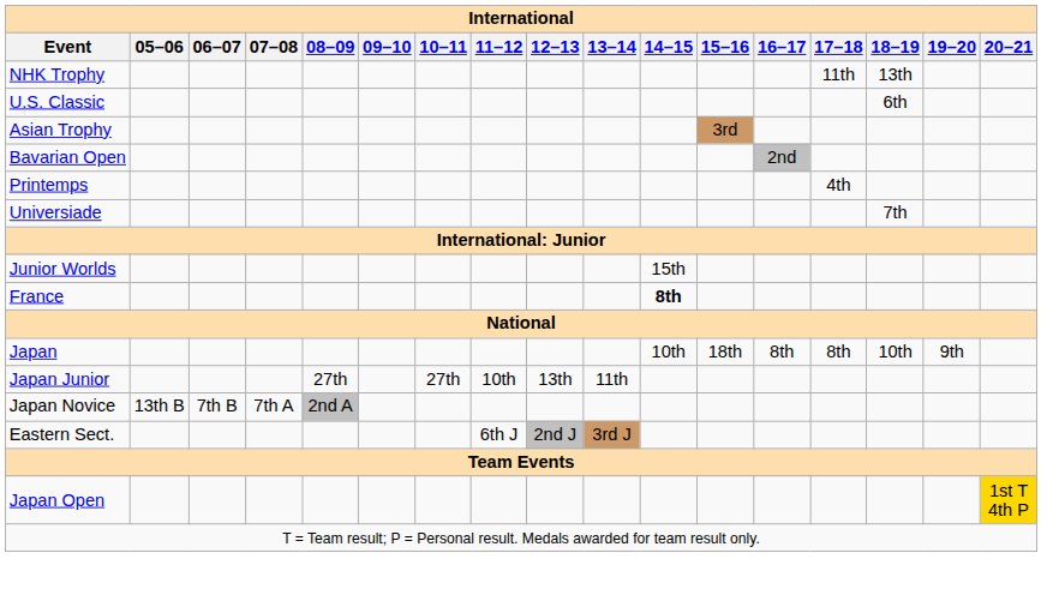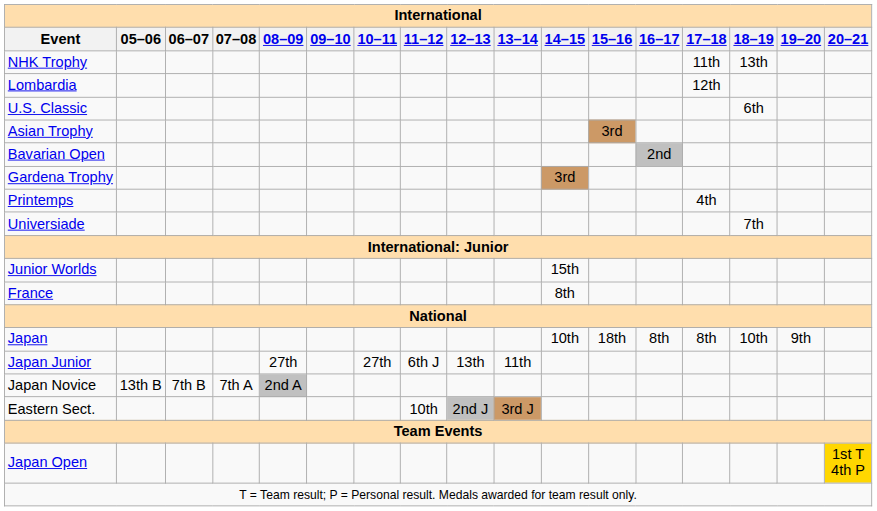+ row: Lombardia | 12th
+ row: Gardena Trophy | 3rd
France | 14–15: bold -> normal
Japan Junior | 11–12: 10th -> 6th J
Eastern Sect. | 11–12: 6th J -> 10th
